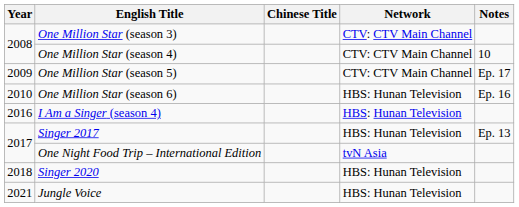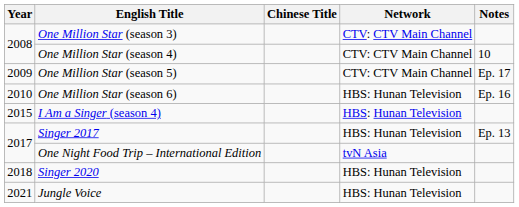I Am a Singer (season 4) | Year: 2016 -> 2015
